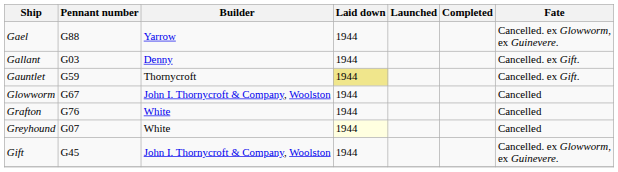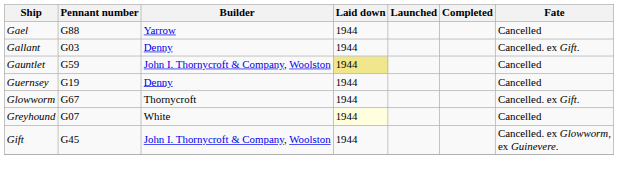Gael | Fate: Cancelled. ex Glowworm, ex Guinevere. -> Cancelled
Gauntlet | Builder: Thornycroft -> John I. Thornycroft & Company, Woolston
Gauntlet | Fate: Cancelled. ex Gift. -> Cancelled
+ row: Guernsey | G19 | Denny | 1944 | Cancelled
Glowworm | Builder: John I. Thornycroft & Company, Woolston -> Thornycroft
Glowworm | Fate: Cancelled -> Cancelled. ex Gift.
- row: Grafton | G76 | White | 1944 | Cancelled
